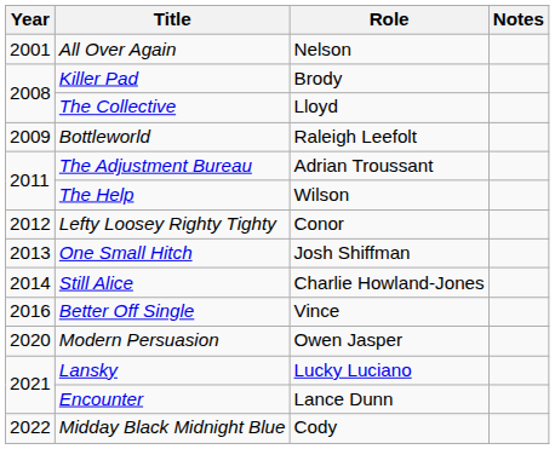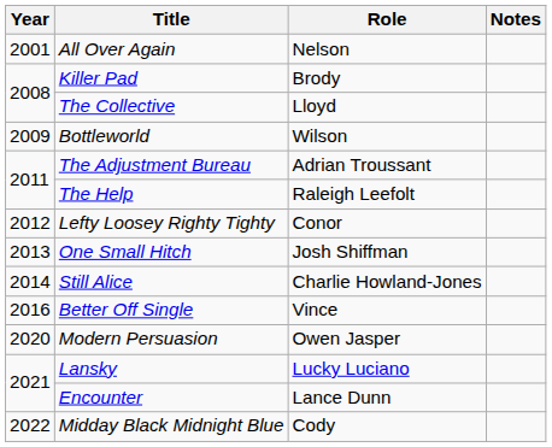Bottleworld | Role: Raleigh Leefolt -> Wilson
The Help | Role: Wilson -> Raleigh Leefolt
